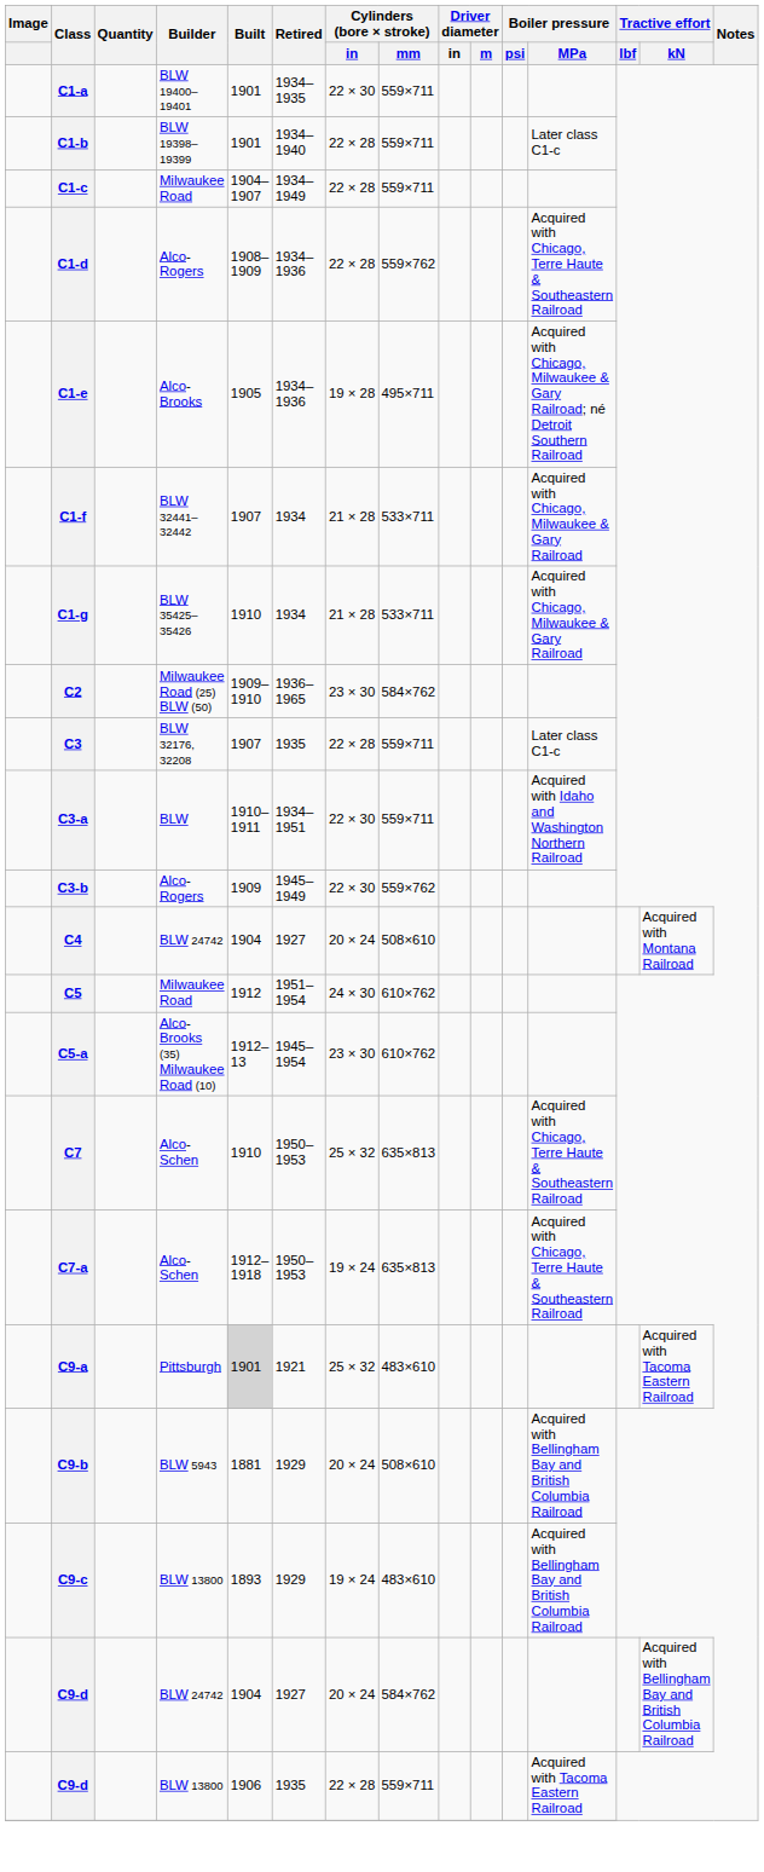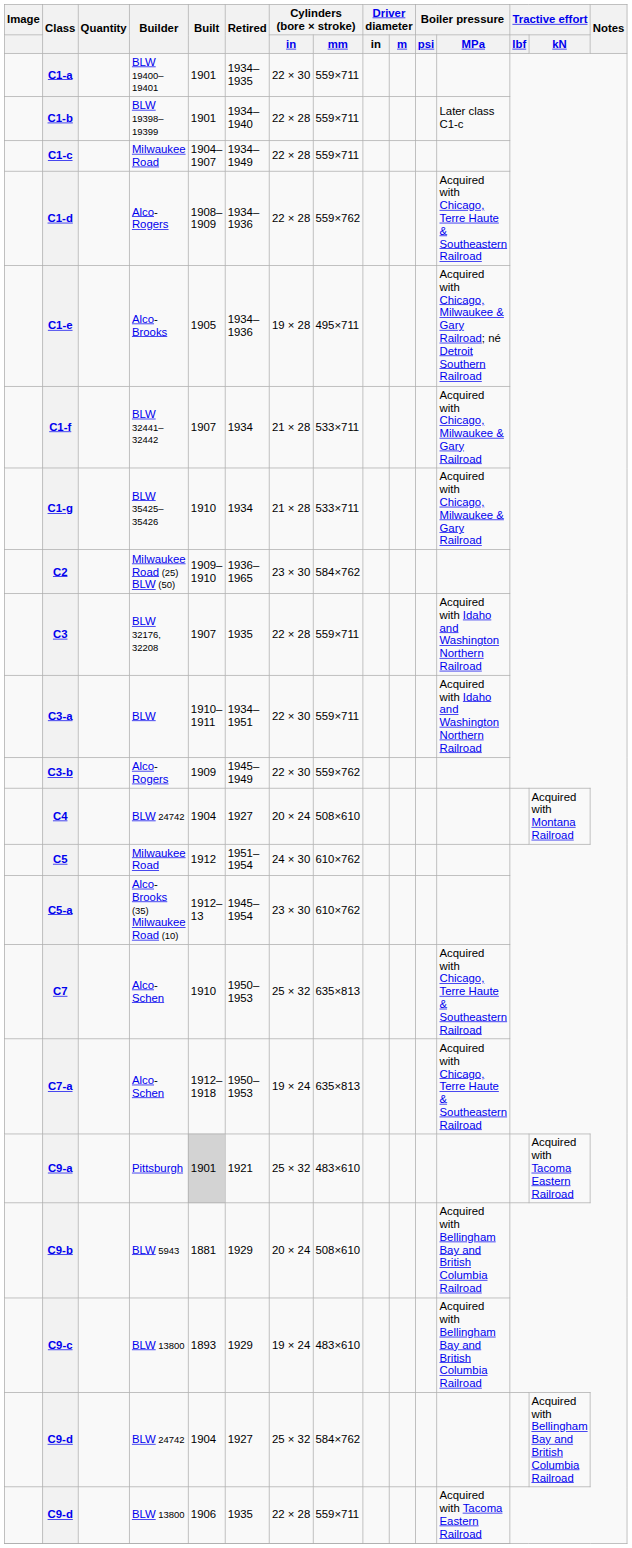C3 | Boiler pressure / MPa: Later class C1-c -> Acquired with Idaho and Washington Northern Railroad
C9-d / BLW 24742 | Cylinders (bore × stroke) / in: 20 × 24 -> 25 × 32
